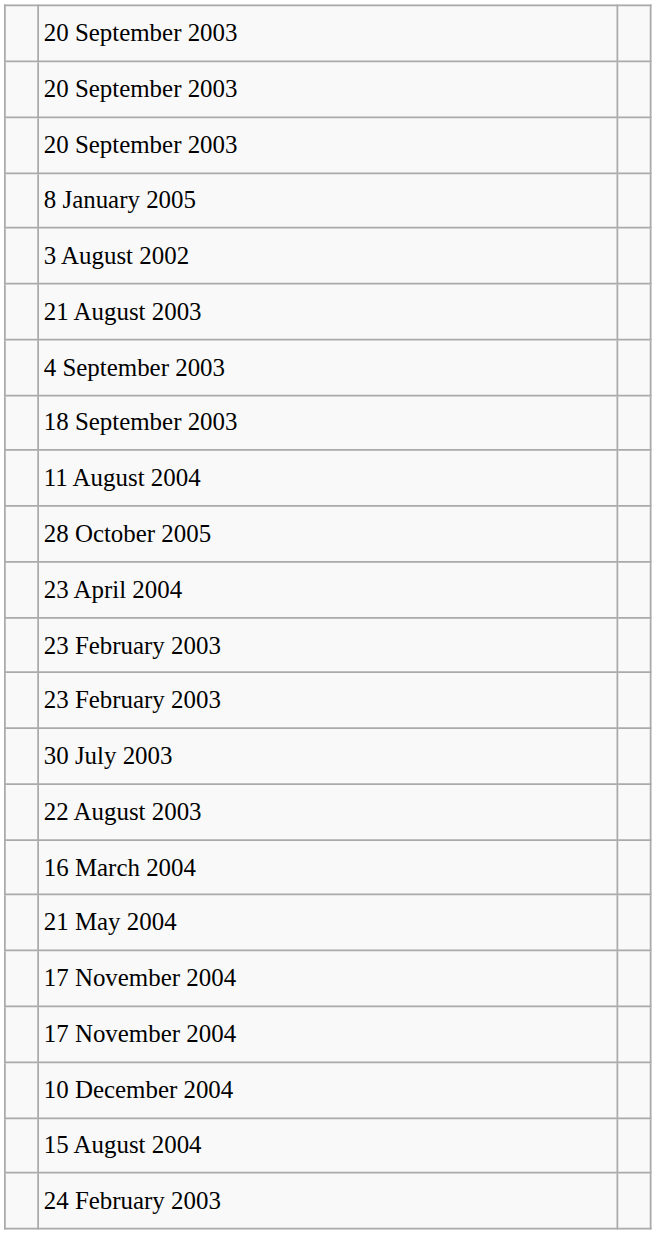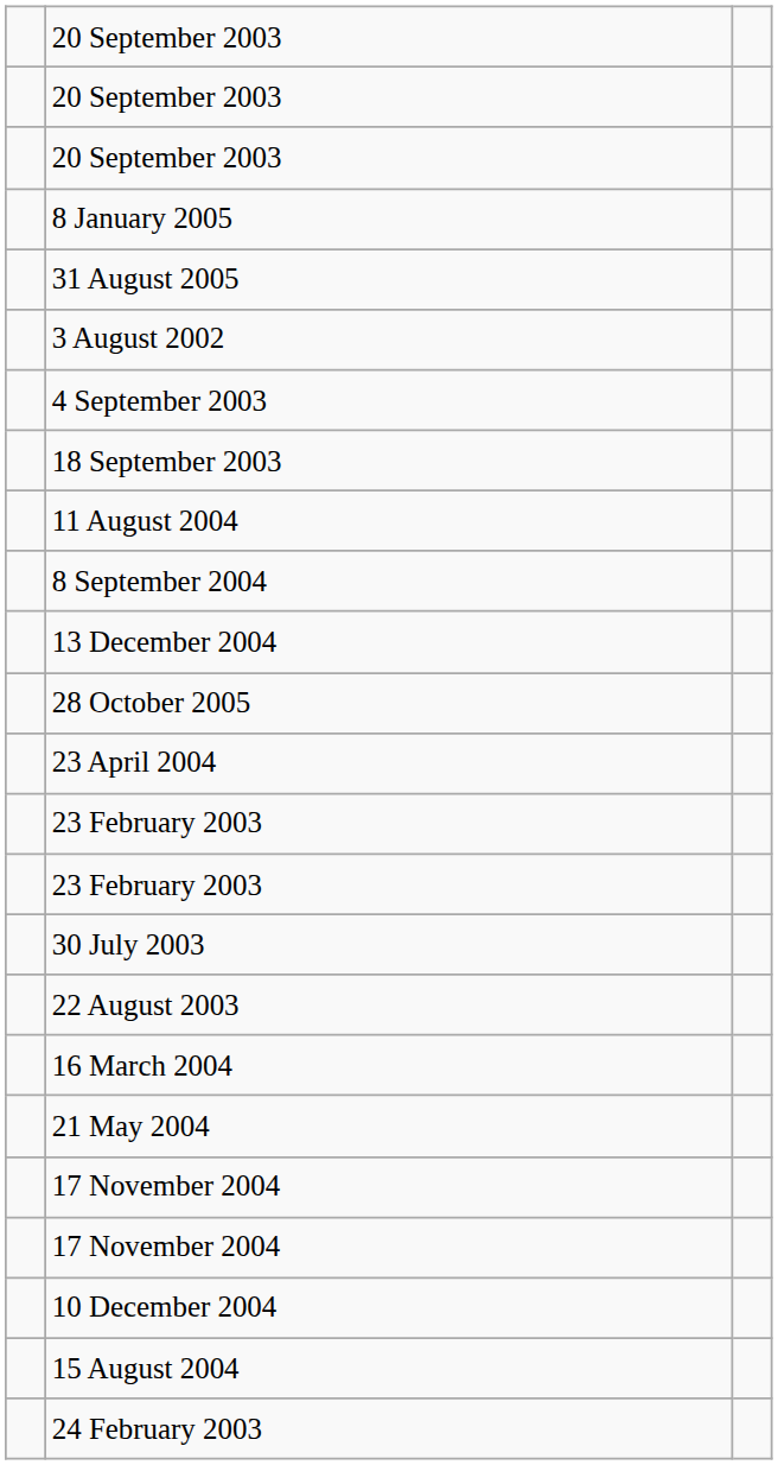+ row: 31 August 2005
- row: 21 August 2003
+ row: 8 September 2004
+ row: 13 December 2004
